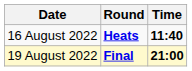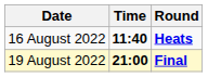columns swapped: Time <-> Round
